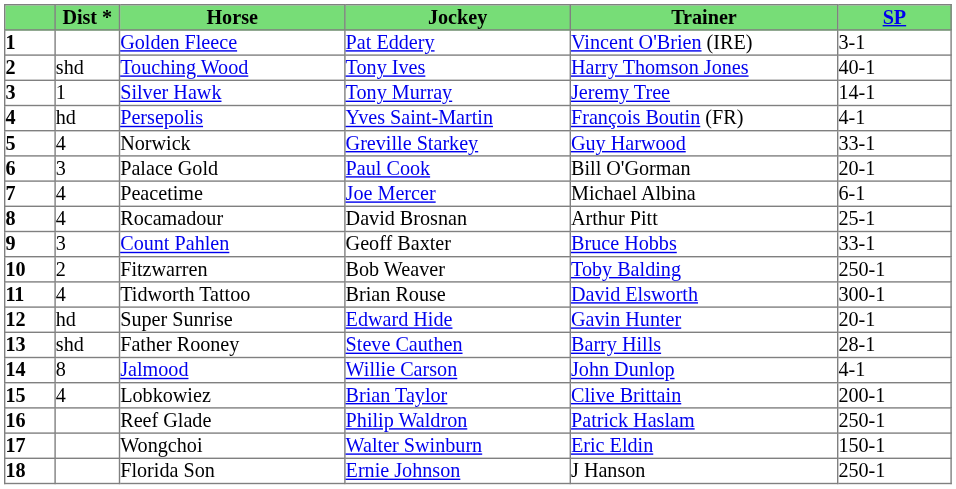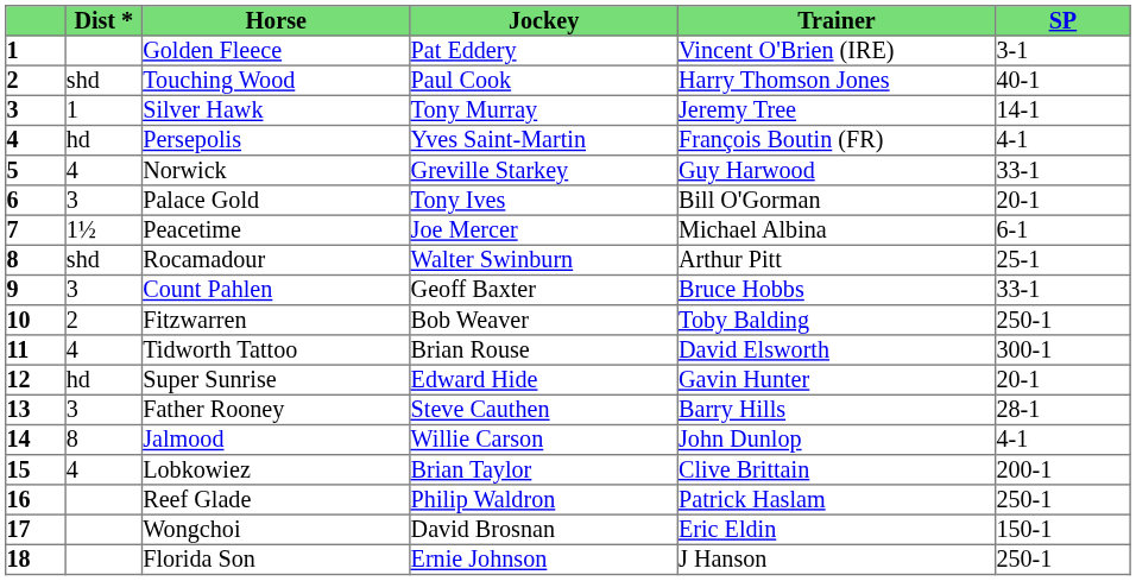Touching Wood | Jockey: Tony Ives -> Paul Cook
Palace Gold | Jockey: Paul Cook -> Tony Ives
Peacetime | Dist *: 4 -> 1½
Rocamadour | Dist *: 4 -> shd
Rocamadour | Jockey: David Brosnan -> Walter Swinburn
Father Rooney | Dist *: shd -> 3
Wongchoi | Jockey: Walter Swinburn -> David Brosnan
